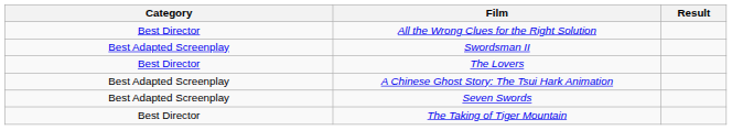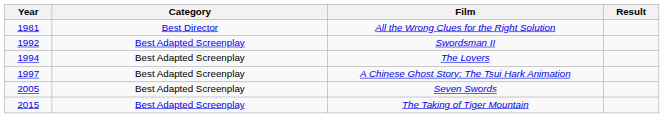+ column: Year | 1981 | 1992 | 1994 | 1997 | 2005 | 2015
The Lovers | Category: Best Director -> Best Adapted Screenplay
The Taking of Tiger Mountain | Category: Best Director -> Best Adapted Screenplay
